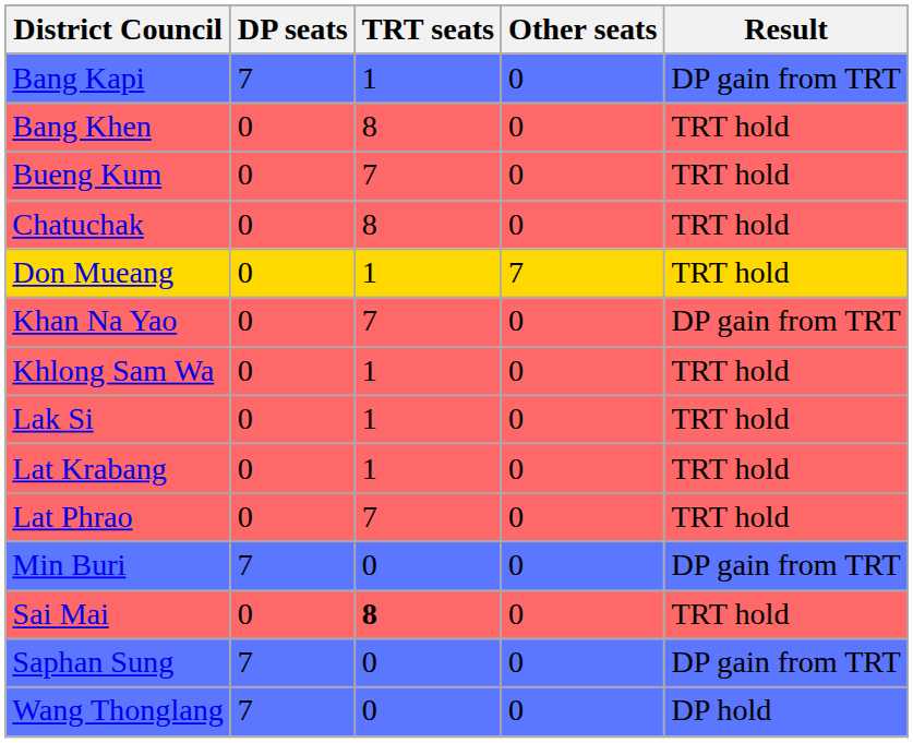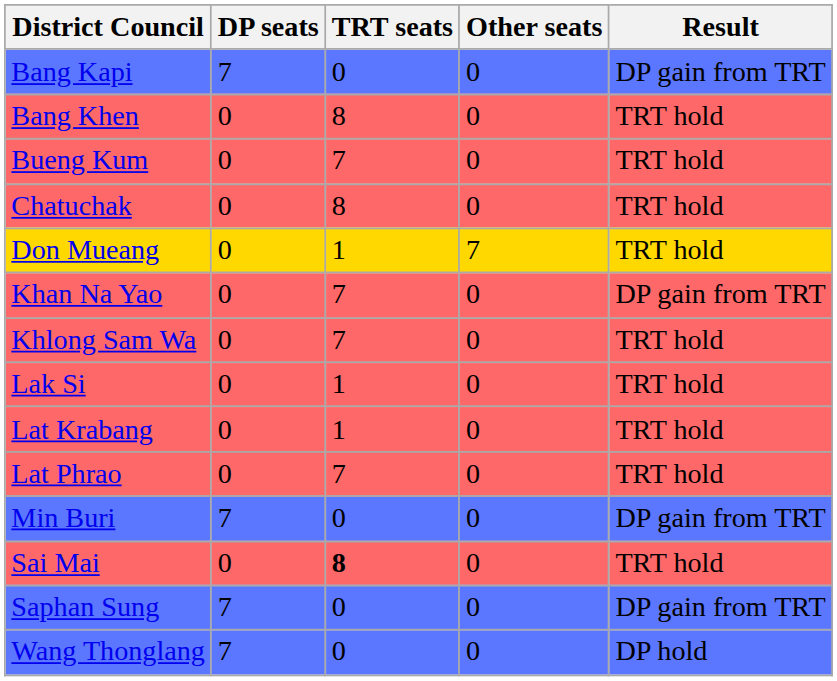Bang Kapi | TRT seats: 1 -> 0
Khlong Sam Wa | TRT seats: 1 -> 7
